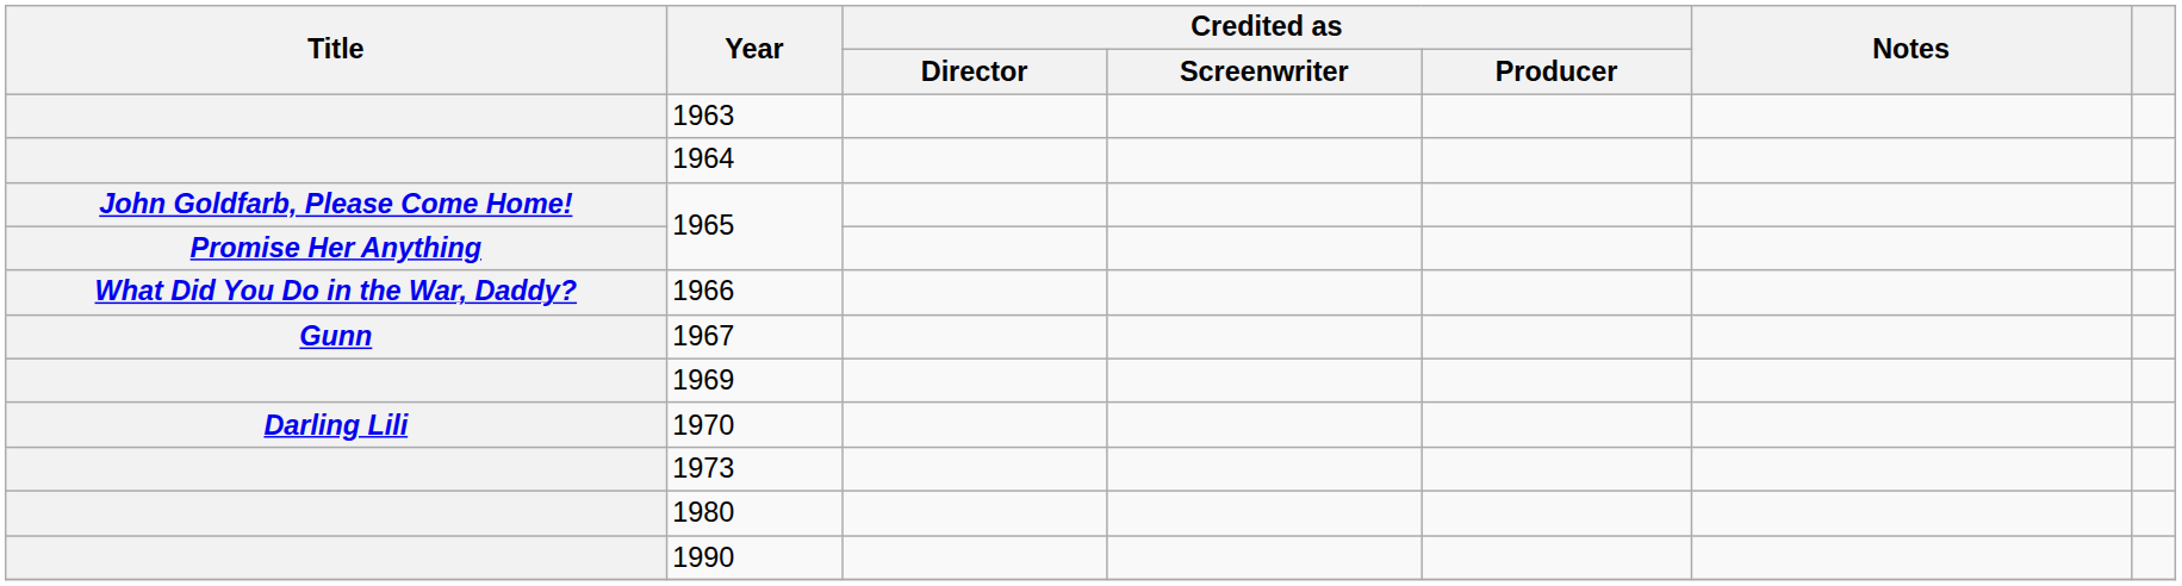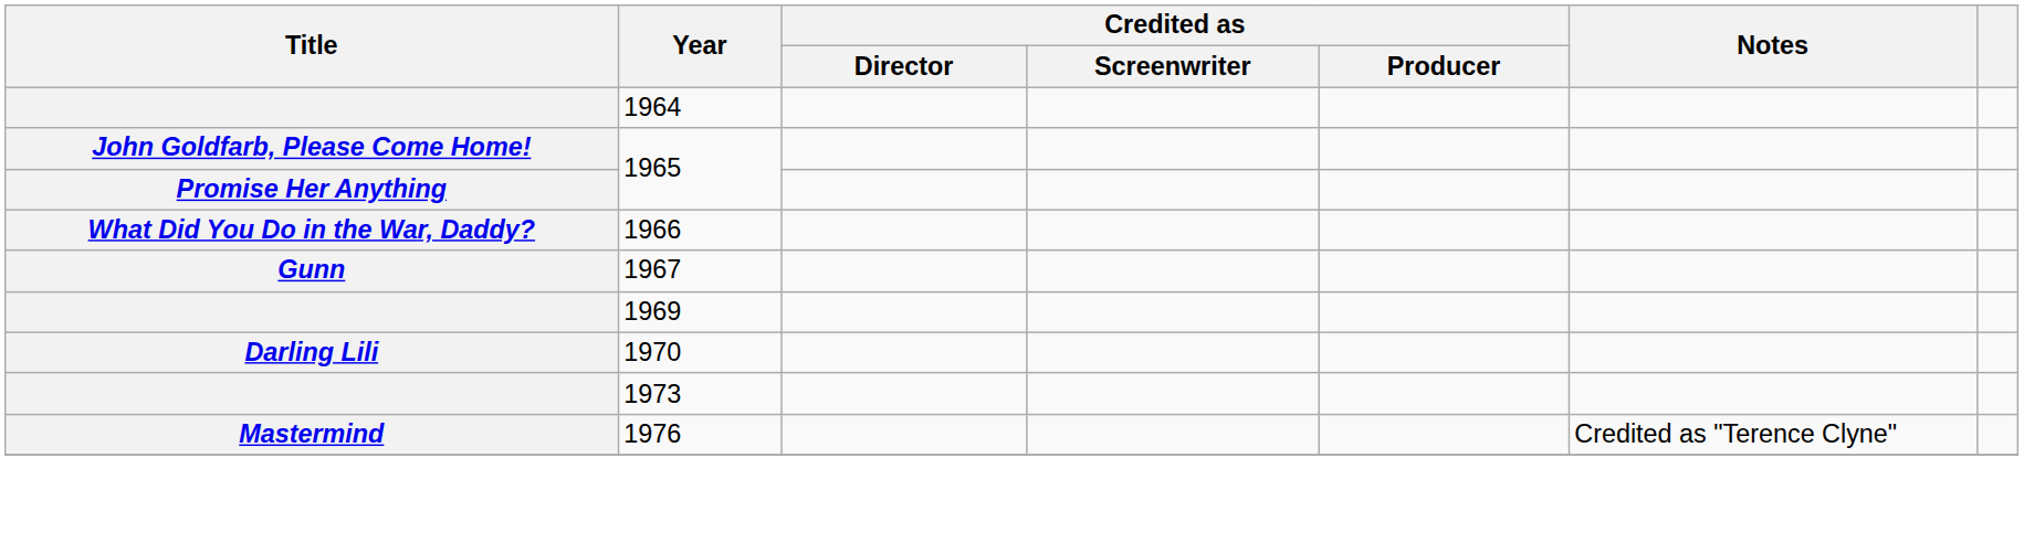- row: 1963
+ row: Mastermind | 1976 | Credited as "Terence Clyne"
- row: 1980
- row: 1990
